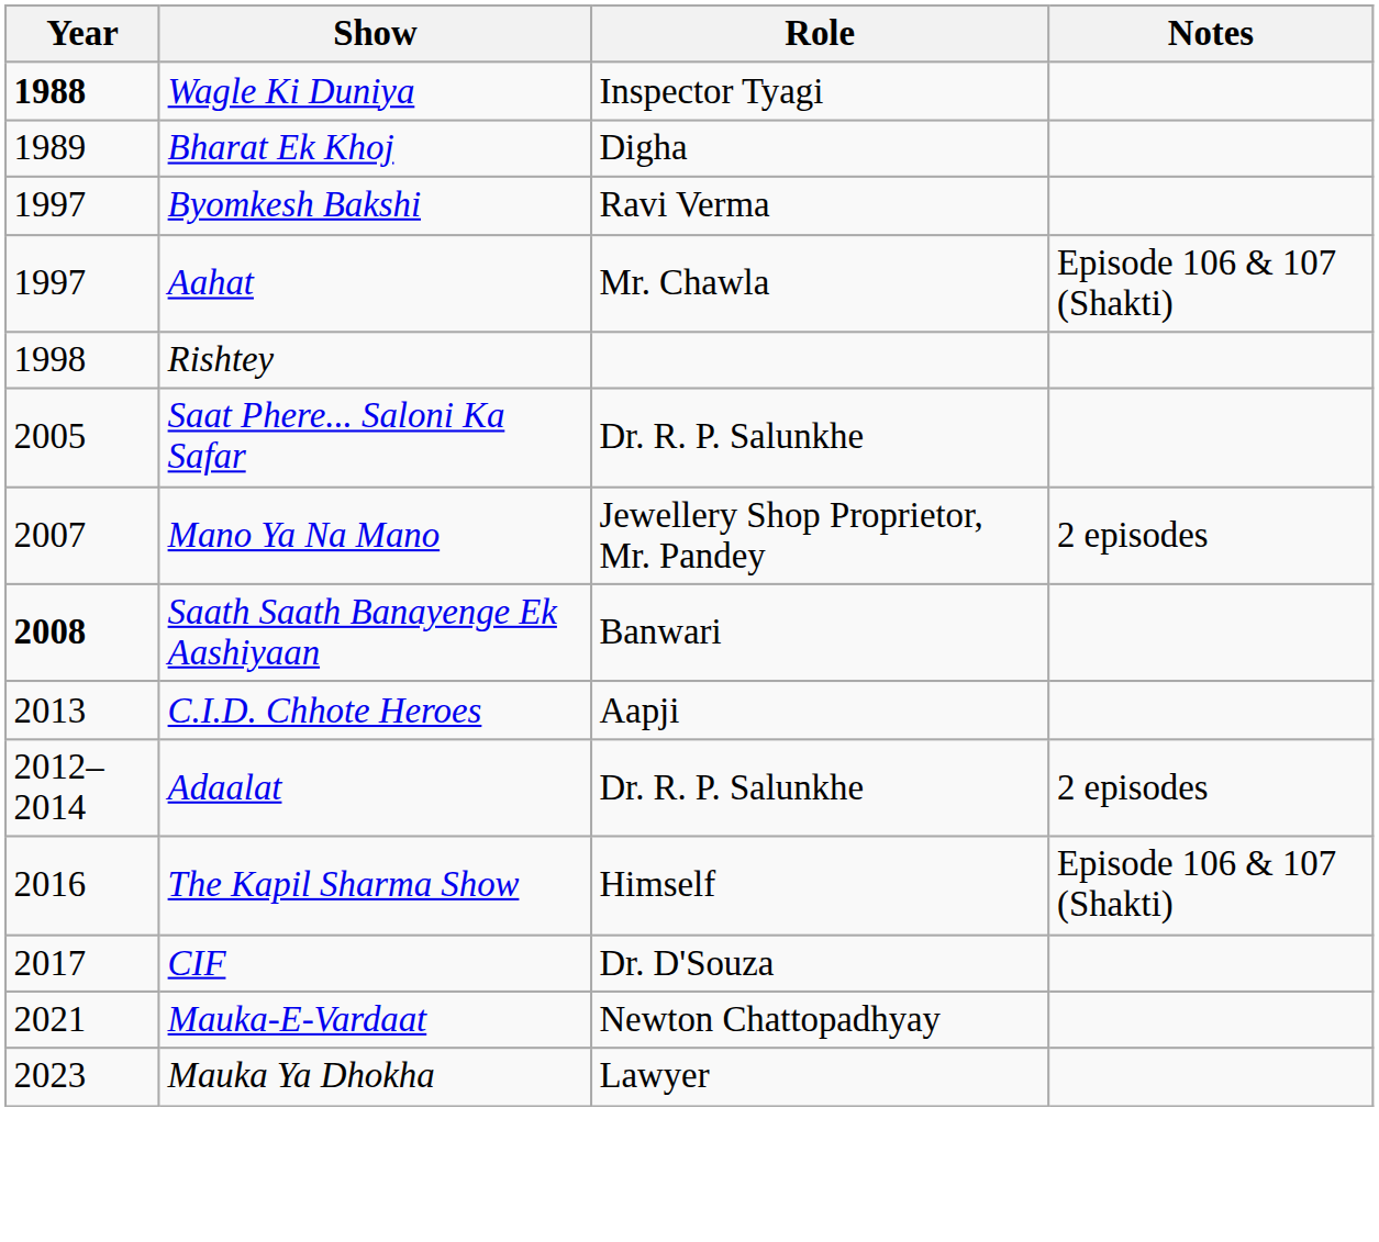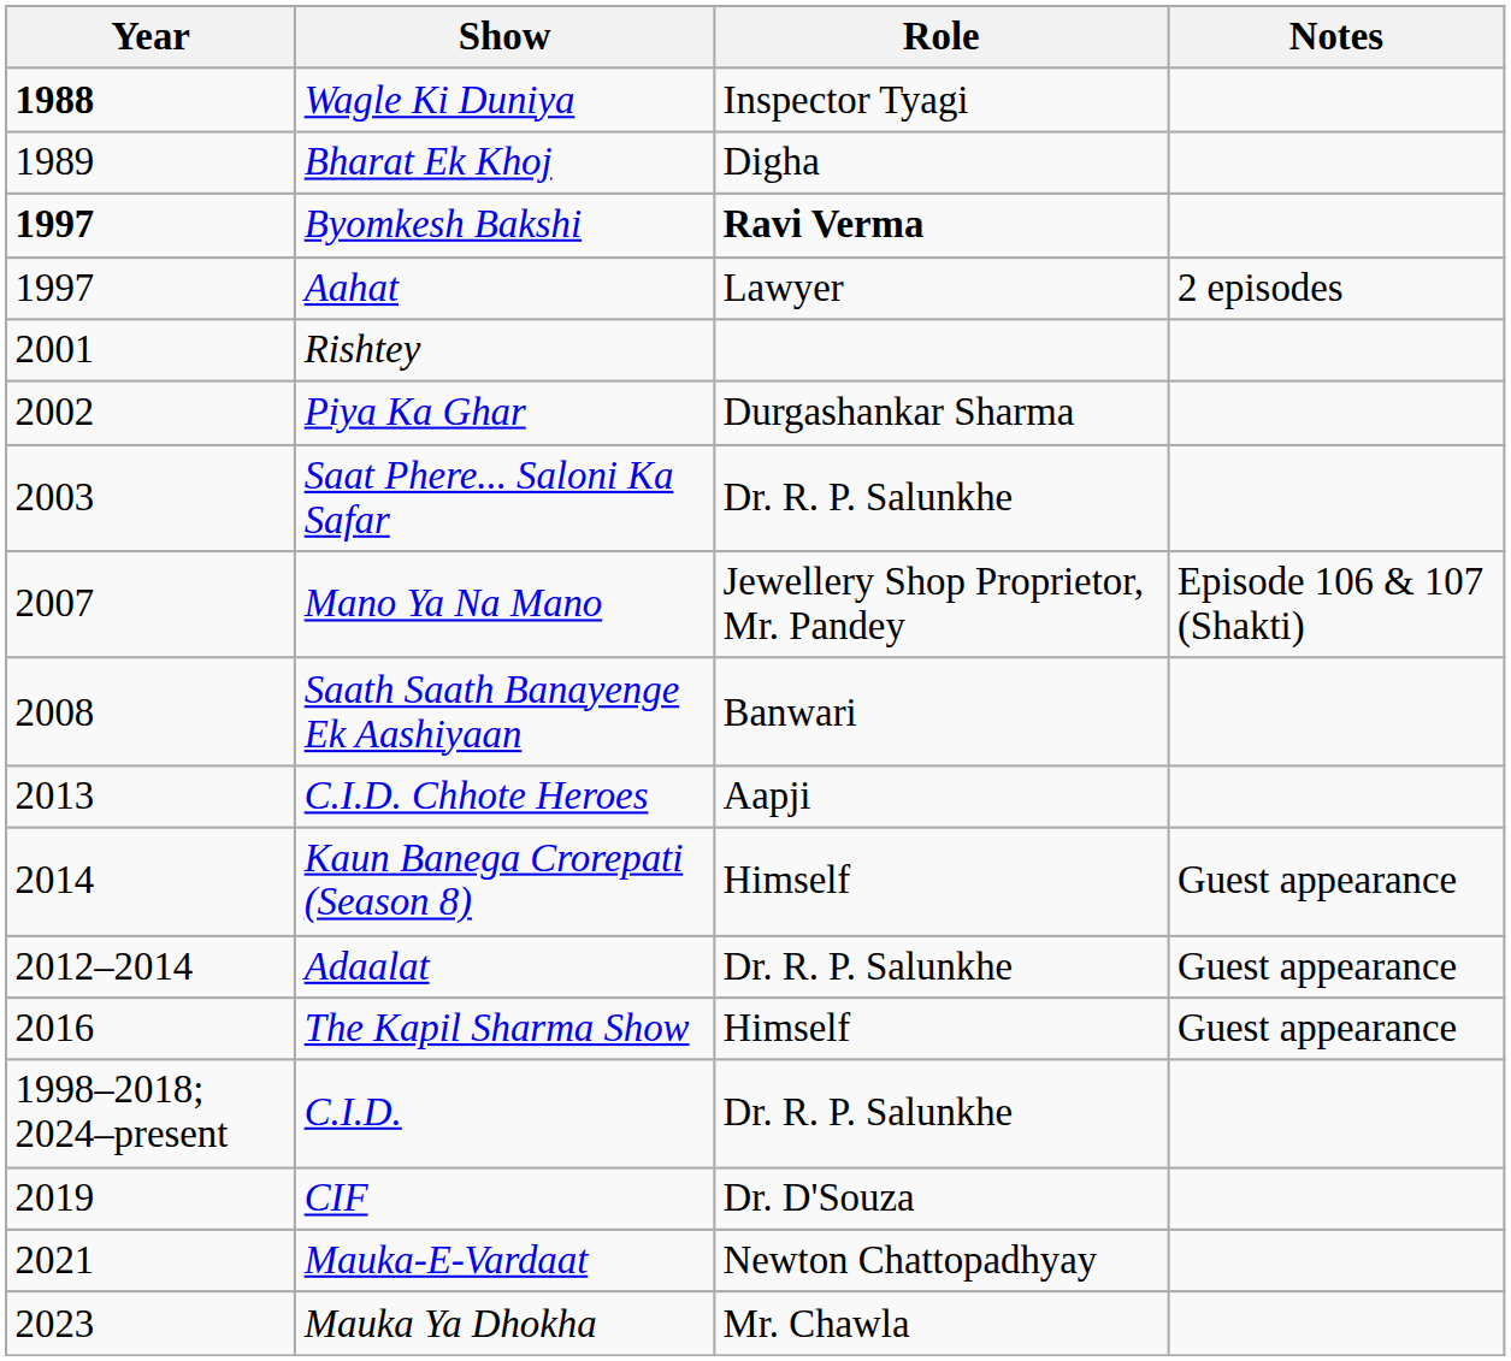Byomkesh Bakshi | Year: normal -> bold
Byomkesh Bakshi | Role: normal -> bold
Aahat | Role: Mr. Chawla -> Lawyer
Aahat | Notes: Episode 106 & 107 (Shakti) -> 2 episodes
Rishtey | Year: 1998 -> 2001
+ row: 2002 | Piya Ka Ghar | Durgashankar Sharma
Saat Phere... Saloni Ka Safar | Year: 2005 -> 2003
Mano Ya Na Mano | Notes: 2 episodes -> Episode 106 & 107 (Shakti)
Saath Saath Banayenge Ek Aashiyaan | Year: bold -> normal
+ row: 2014 | Kaun Banega Crorepati (Season 8) | Himself | Guest appearance
Adaalat | Notes: 2 episodes -> Guest appearance
The Kapil Sharma Show | Notes: Episode 106 & 107 (Shakti) -> Guest appearance
+ row: 1998–2018; 2024–present | C.I.D. | Dr. R. P. Salunkhe
CIF | Year: 2017 -> 2019
Mauka Ya Dhokha | Role: Lawyer -> Mr. Chawla
